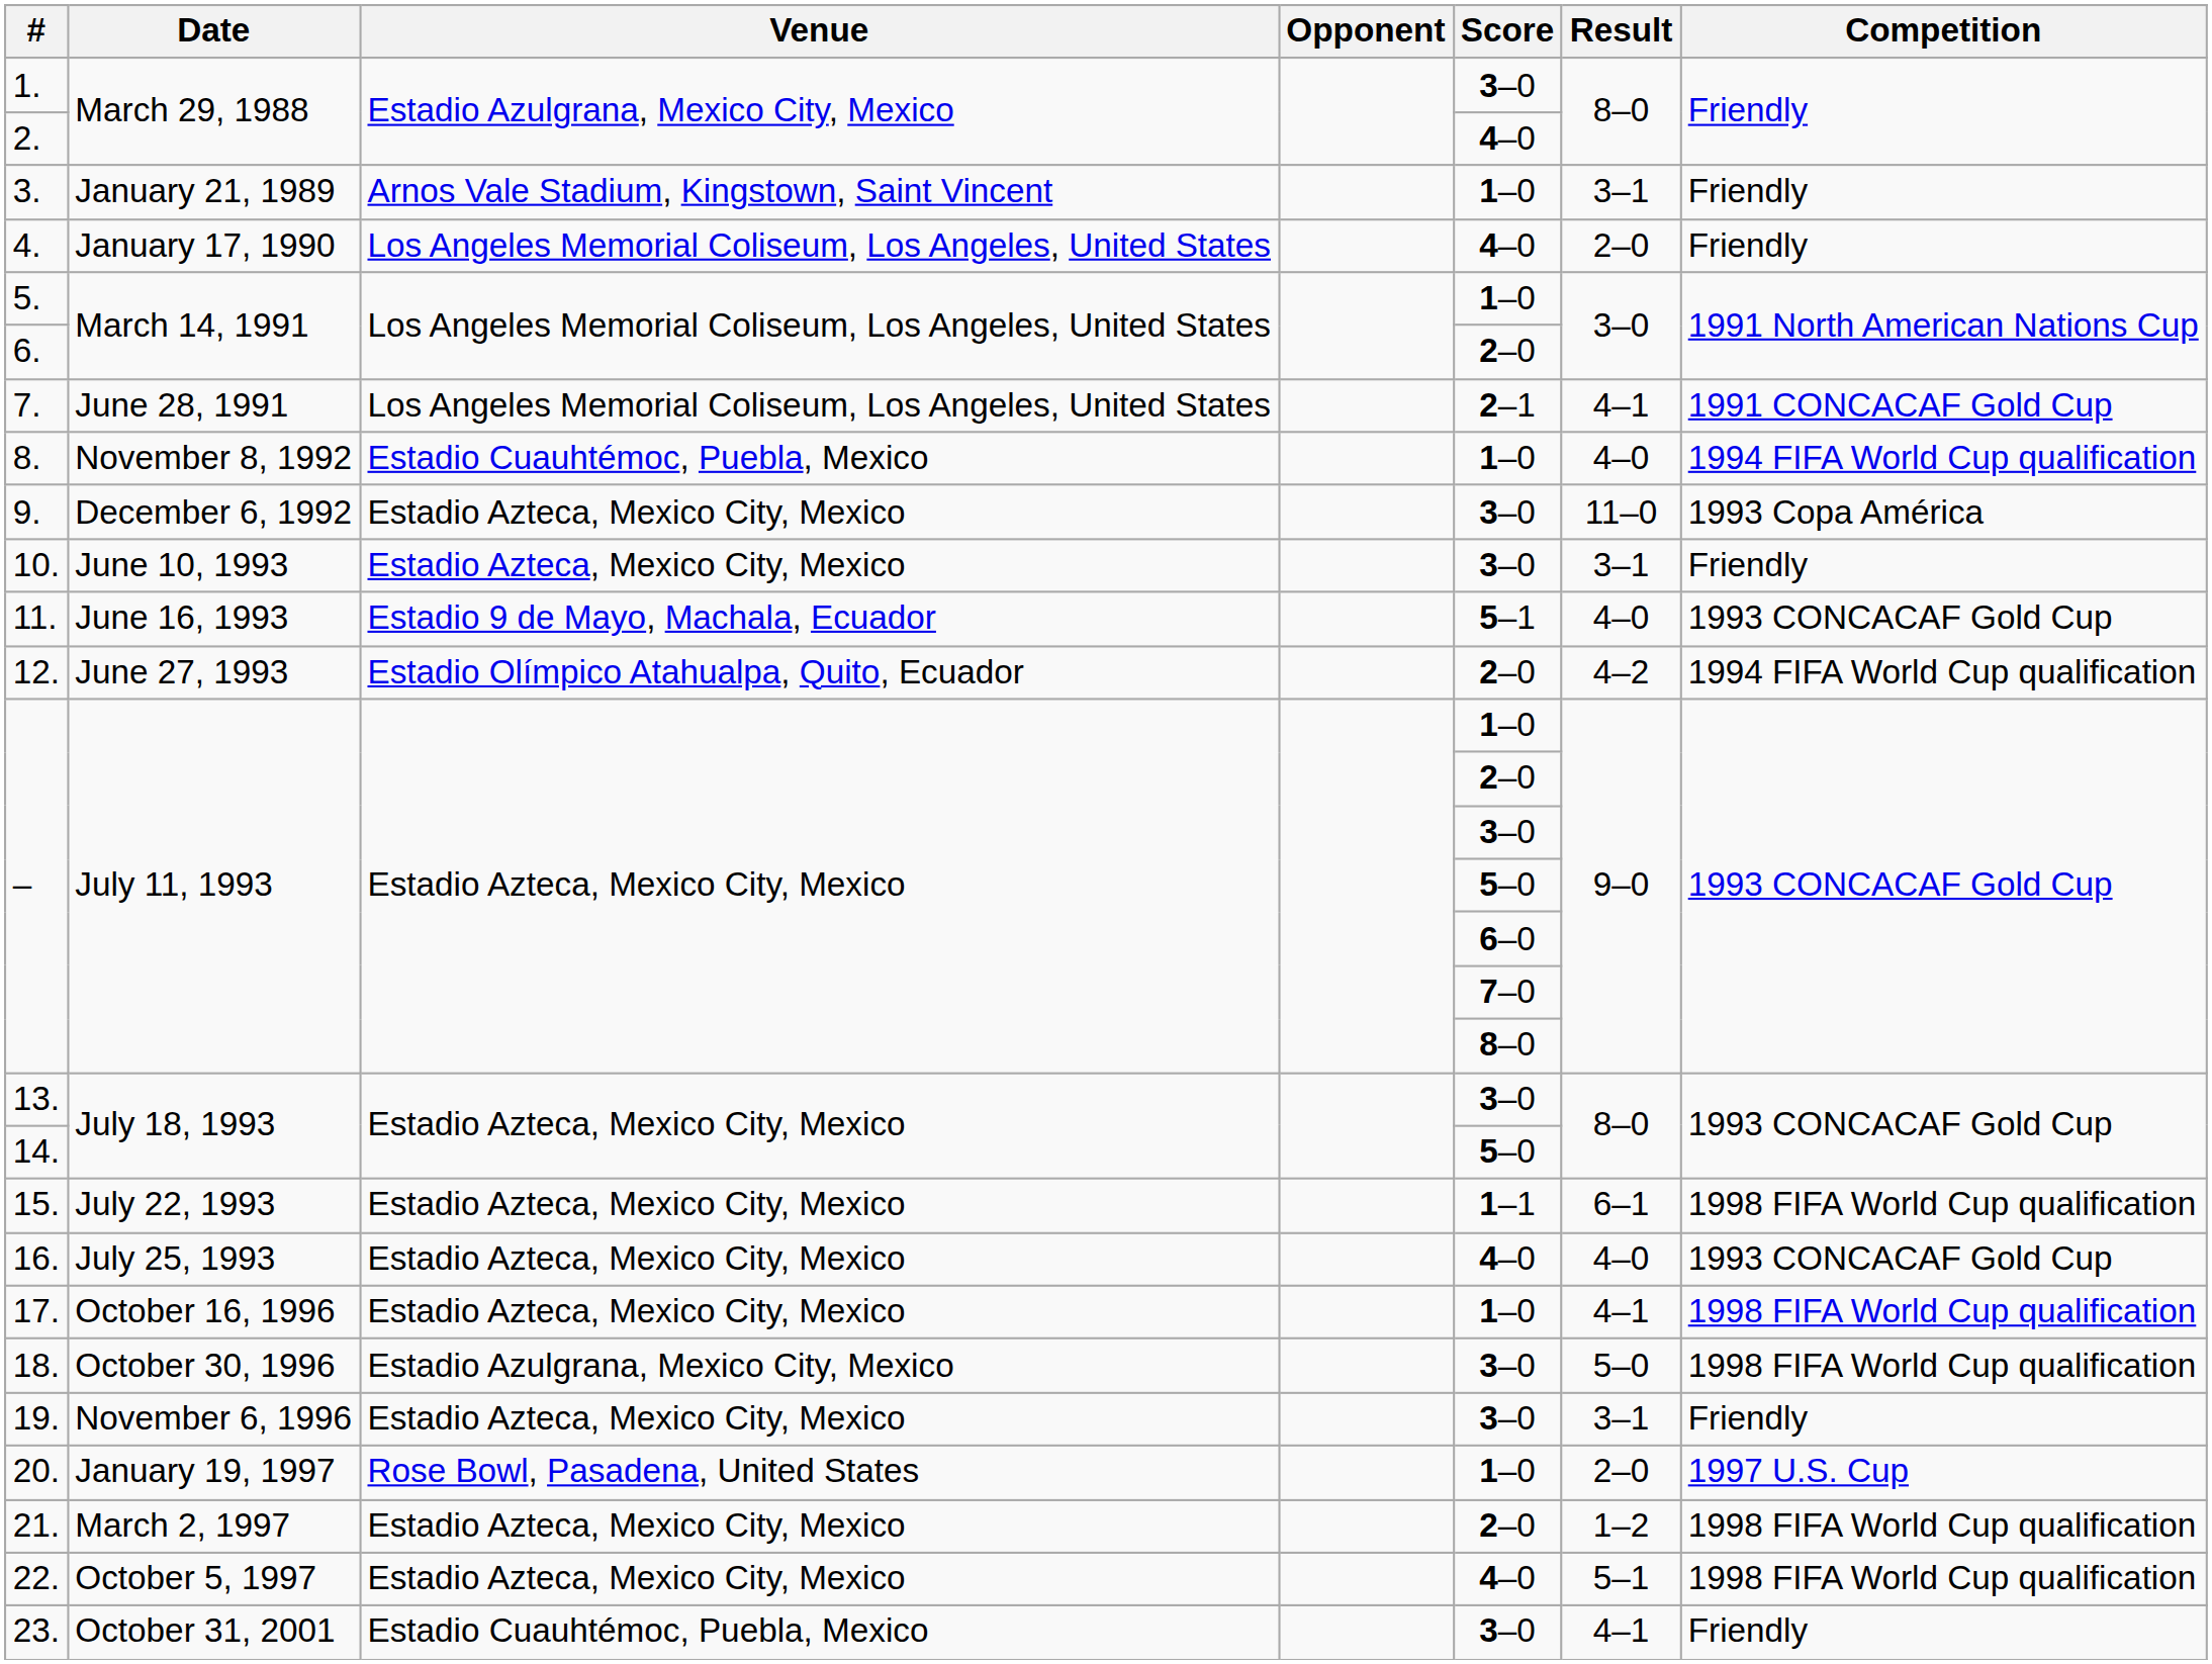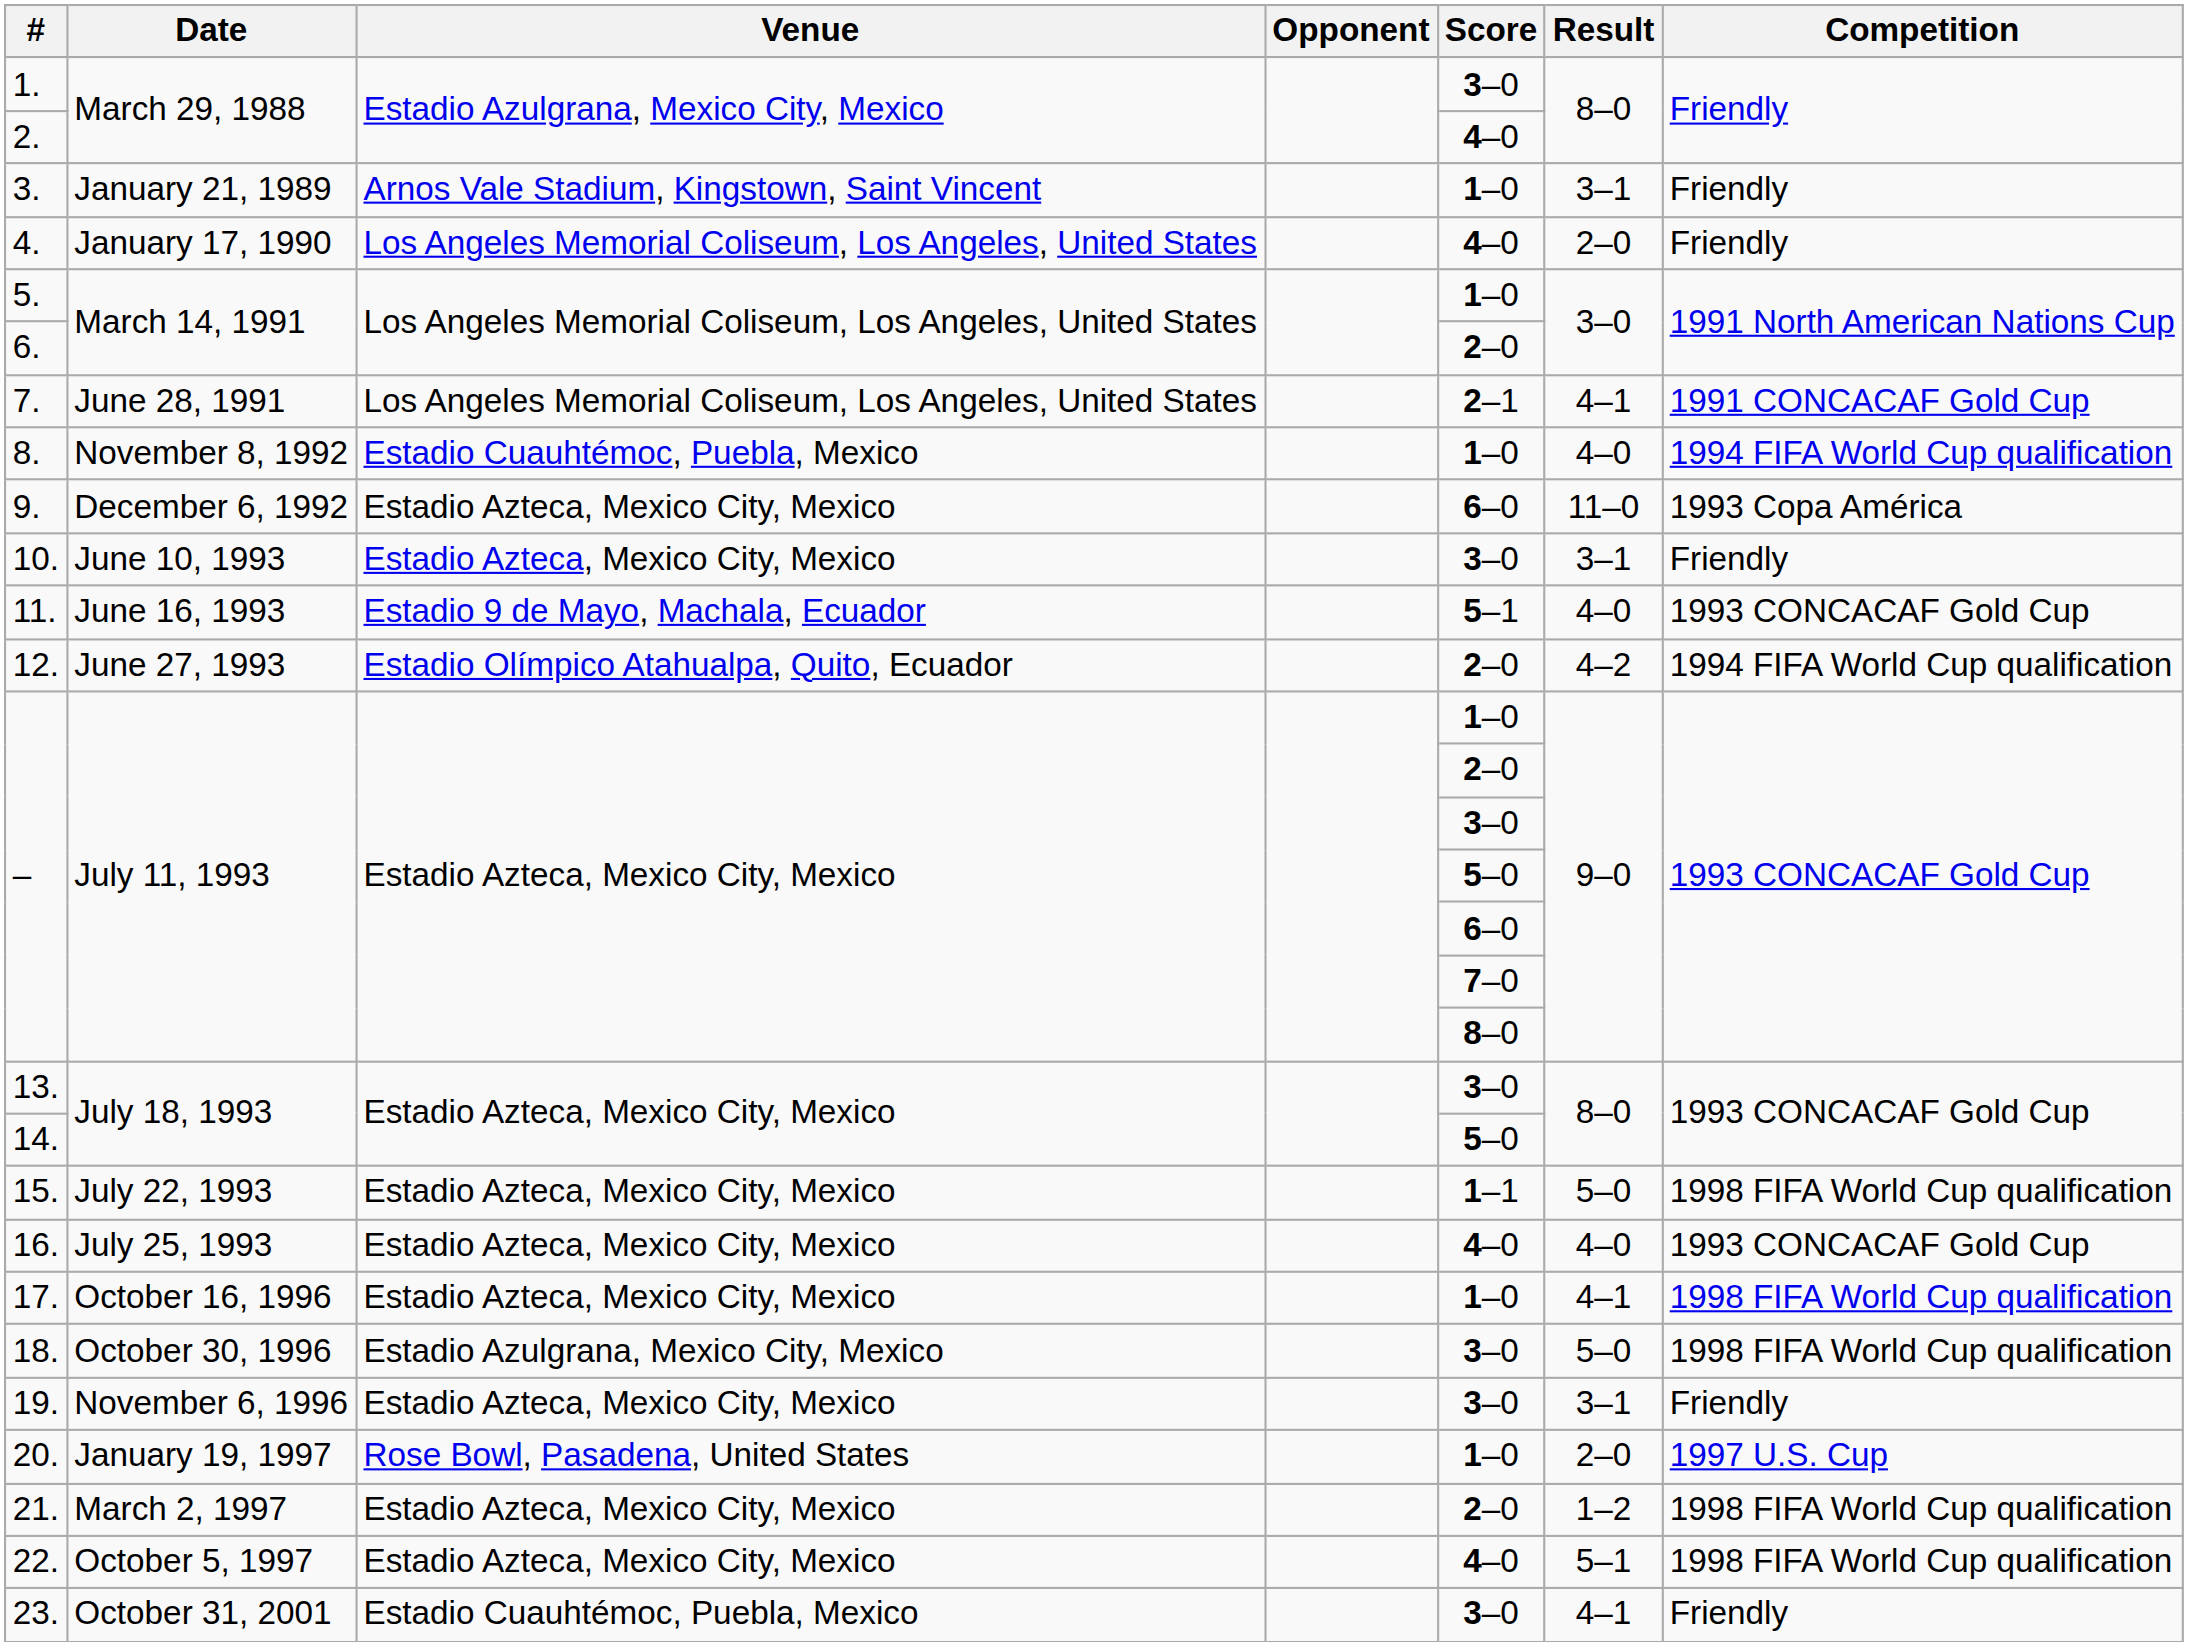9. | Score: 3–0 -> 6–0
15. | Result: 6–1 -> 5–0
